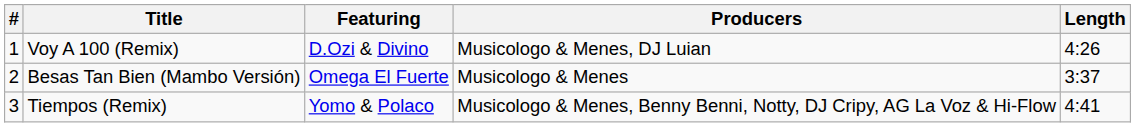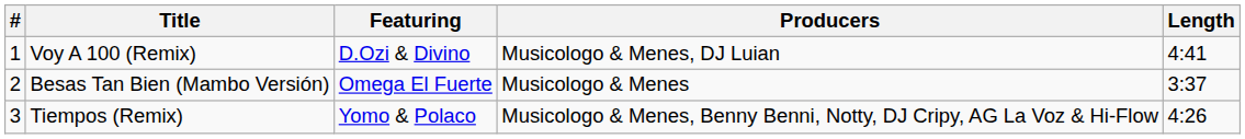Voy A 100 (Remix) | Length: 4:26 -> 4:41
Tiempos (Remix) | Length: 4:41 -> 4:26
